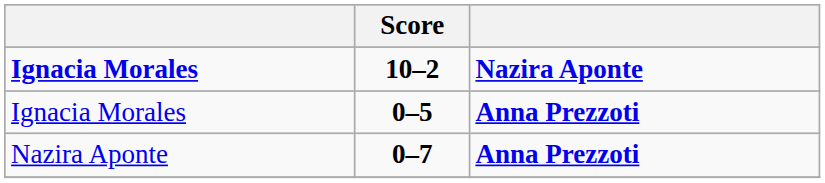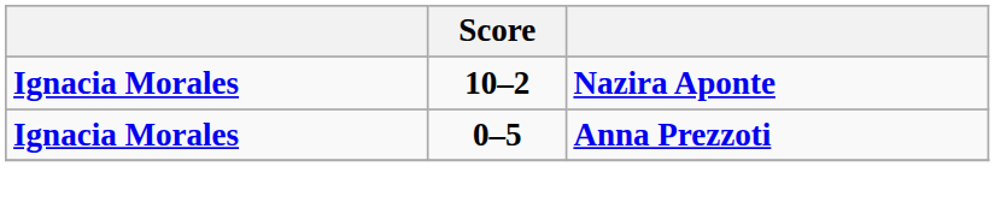0–5 | column 1: normal -> bold
- row: Nazira Aponte | 0–7 | Anna Prezzoti
